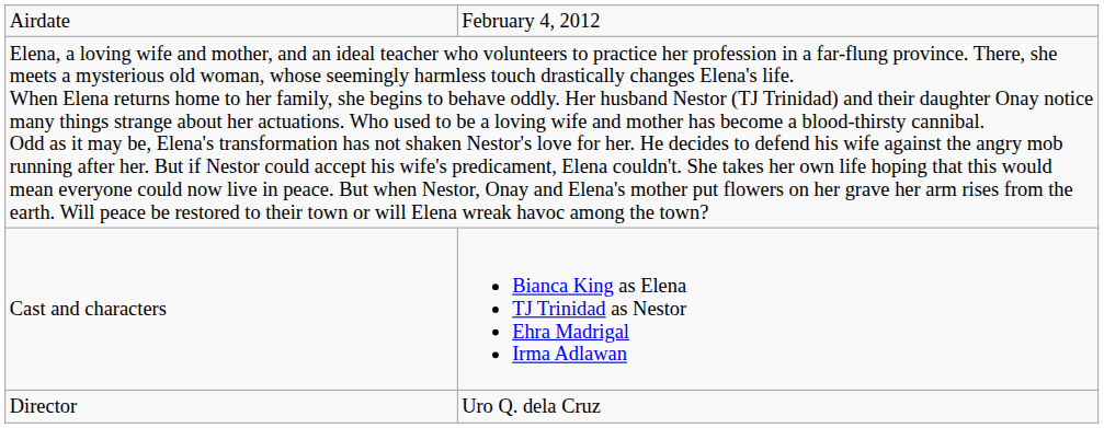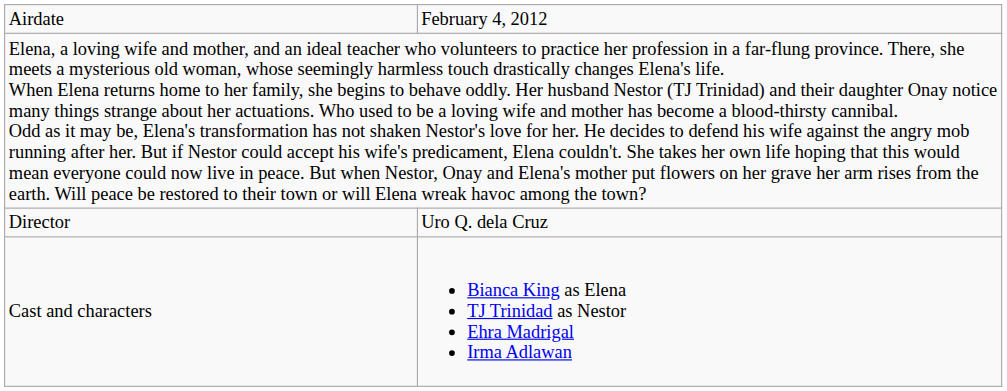rows swapped: Director <-> Cast and characters
